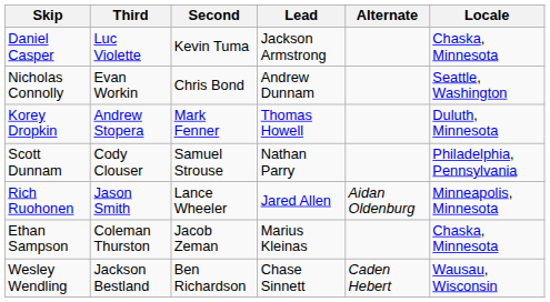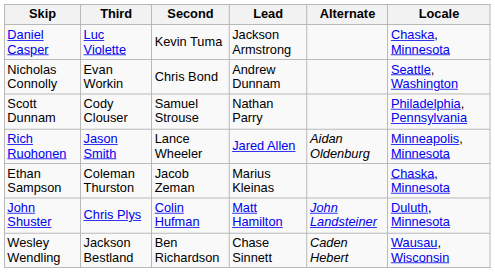- row: Korey Dropkin | Andrew Stopera | Mark Fenner | Thomas Howell | Duluth, Minnesota
+ row: John Shuster | Chris Plys | Colin Hufman | Matt Hamilton | John Landsteiner | Duluth, Minnesota
